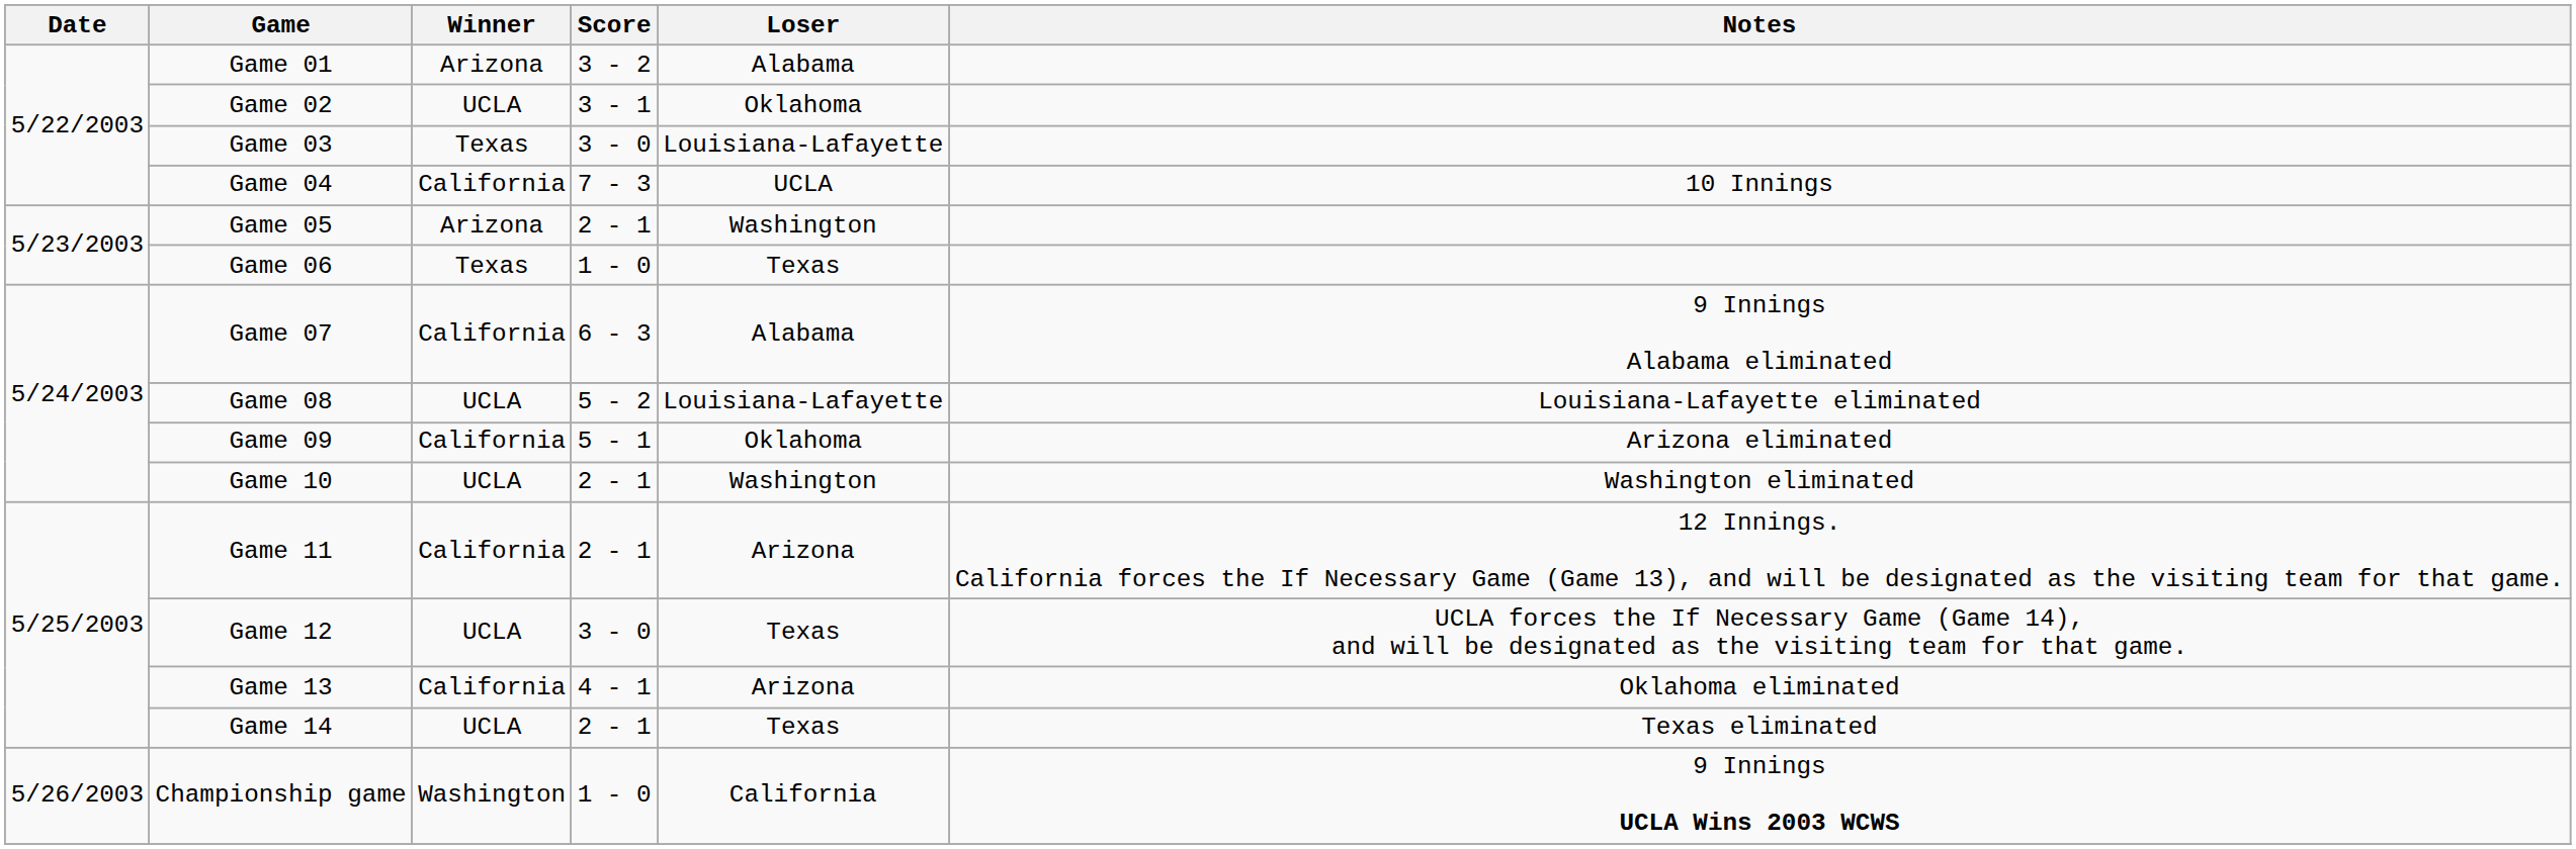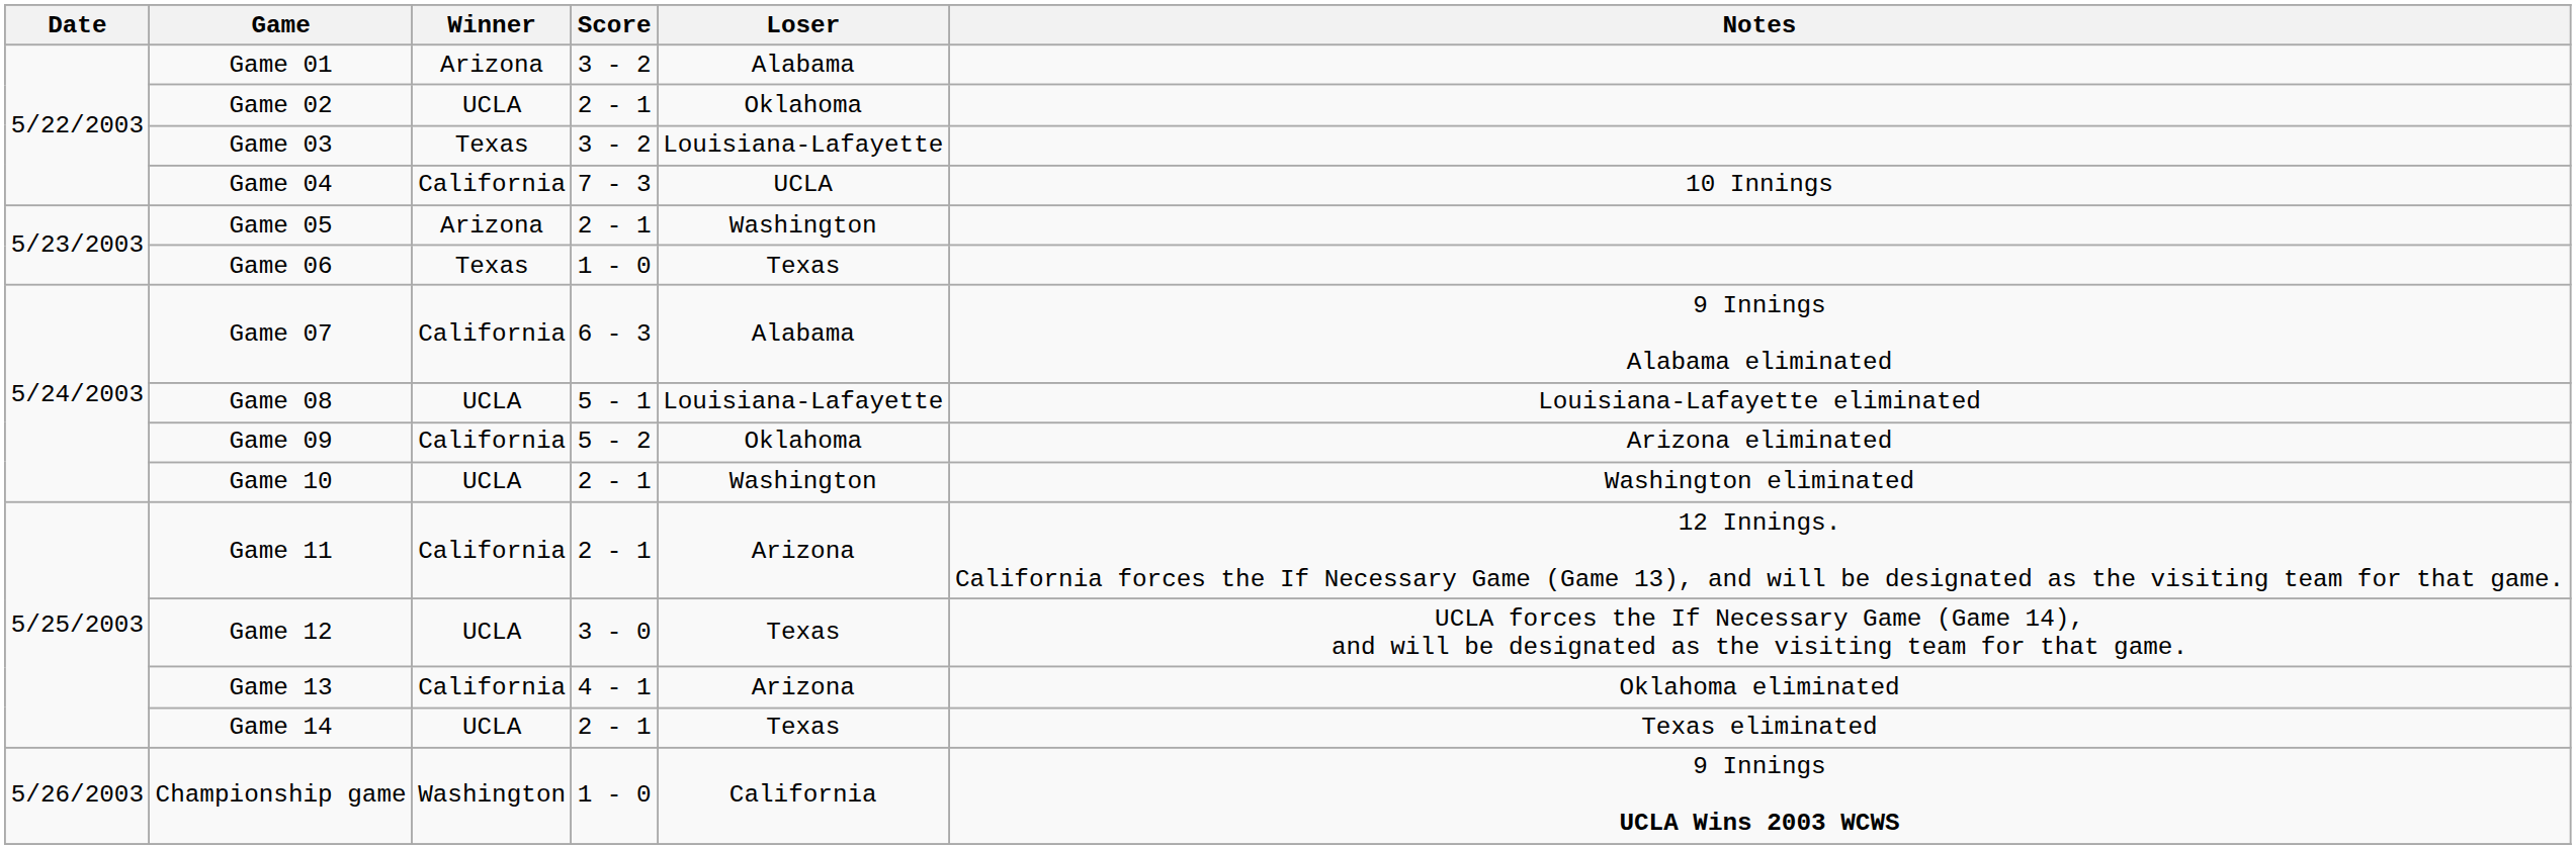Game 02 | Score: 3 - 1 -> 2 - 1
Game 03 | Score: 3 - 0 -> 3 - 2
Game 08 | Score: 5 - 2 -> 5 - 1
Game 09 | Score: 5 - 1 -> 5 - 2
